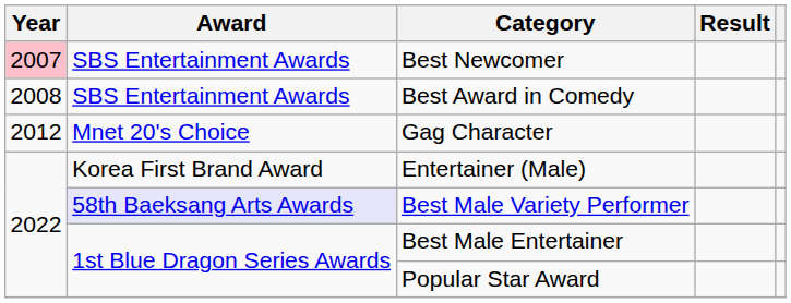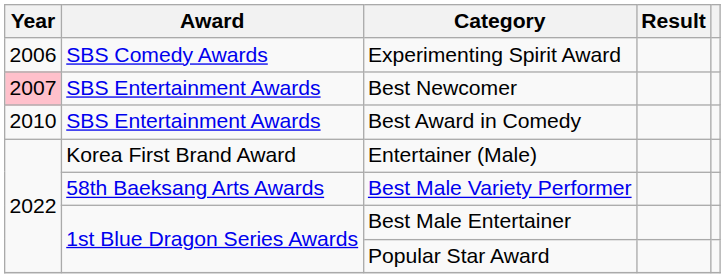+ row: 2006 | SBS Comedy Awards | Experimenting Spirit Award
Best Award in Comedy | Year: 2008 -> 2010
- row: 2012 | Mnet 20's Choice | Gag Character
Best Male Variety Performer | Award: lavender background -> no background
